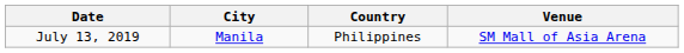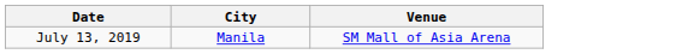- column: Country | Philippines
